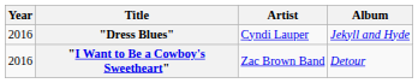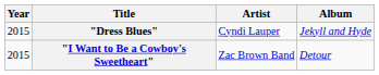"Dress Blues" | Year: 2016 -> 2015
"I Want to Be a Cowboy's Sweetheart" | Year: 2016 -> 2015
